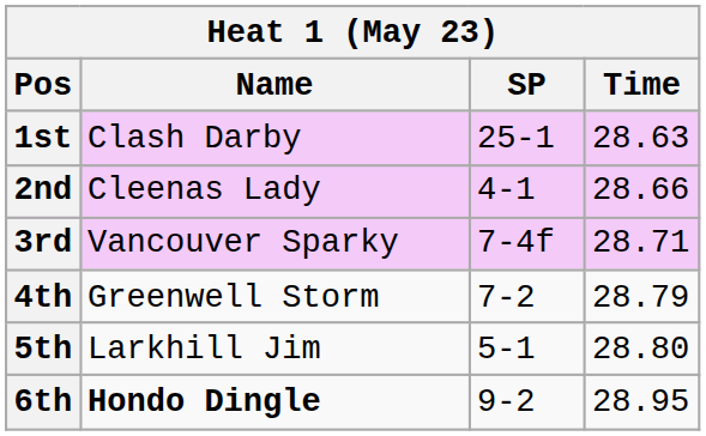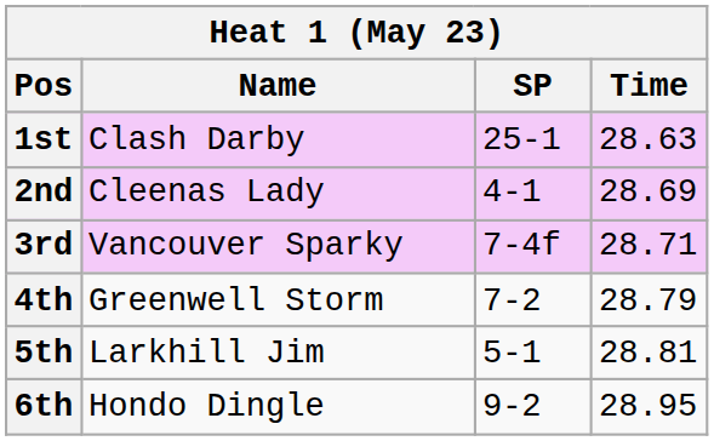2nd | Time: 28.66 -> 28.69
5th | Time: 28.80 -> 28.81
6th | Name: bold -> normal
